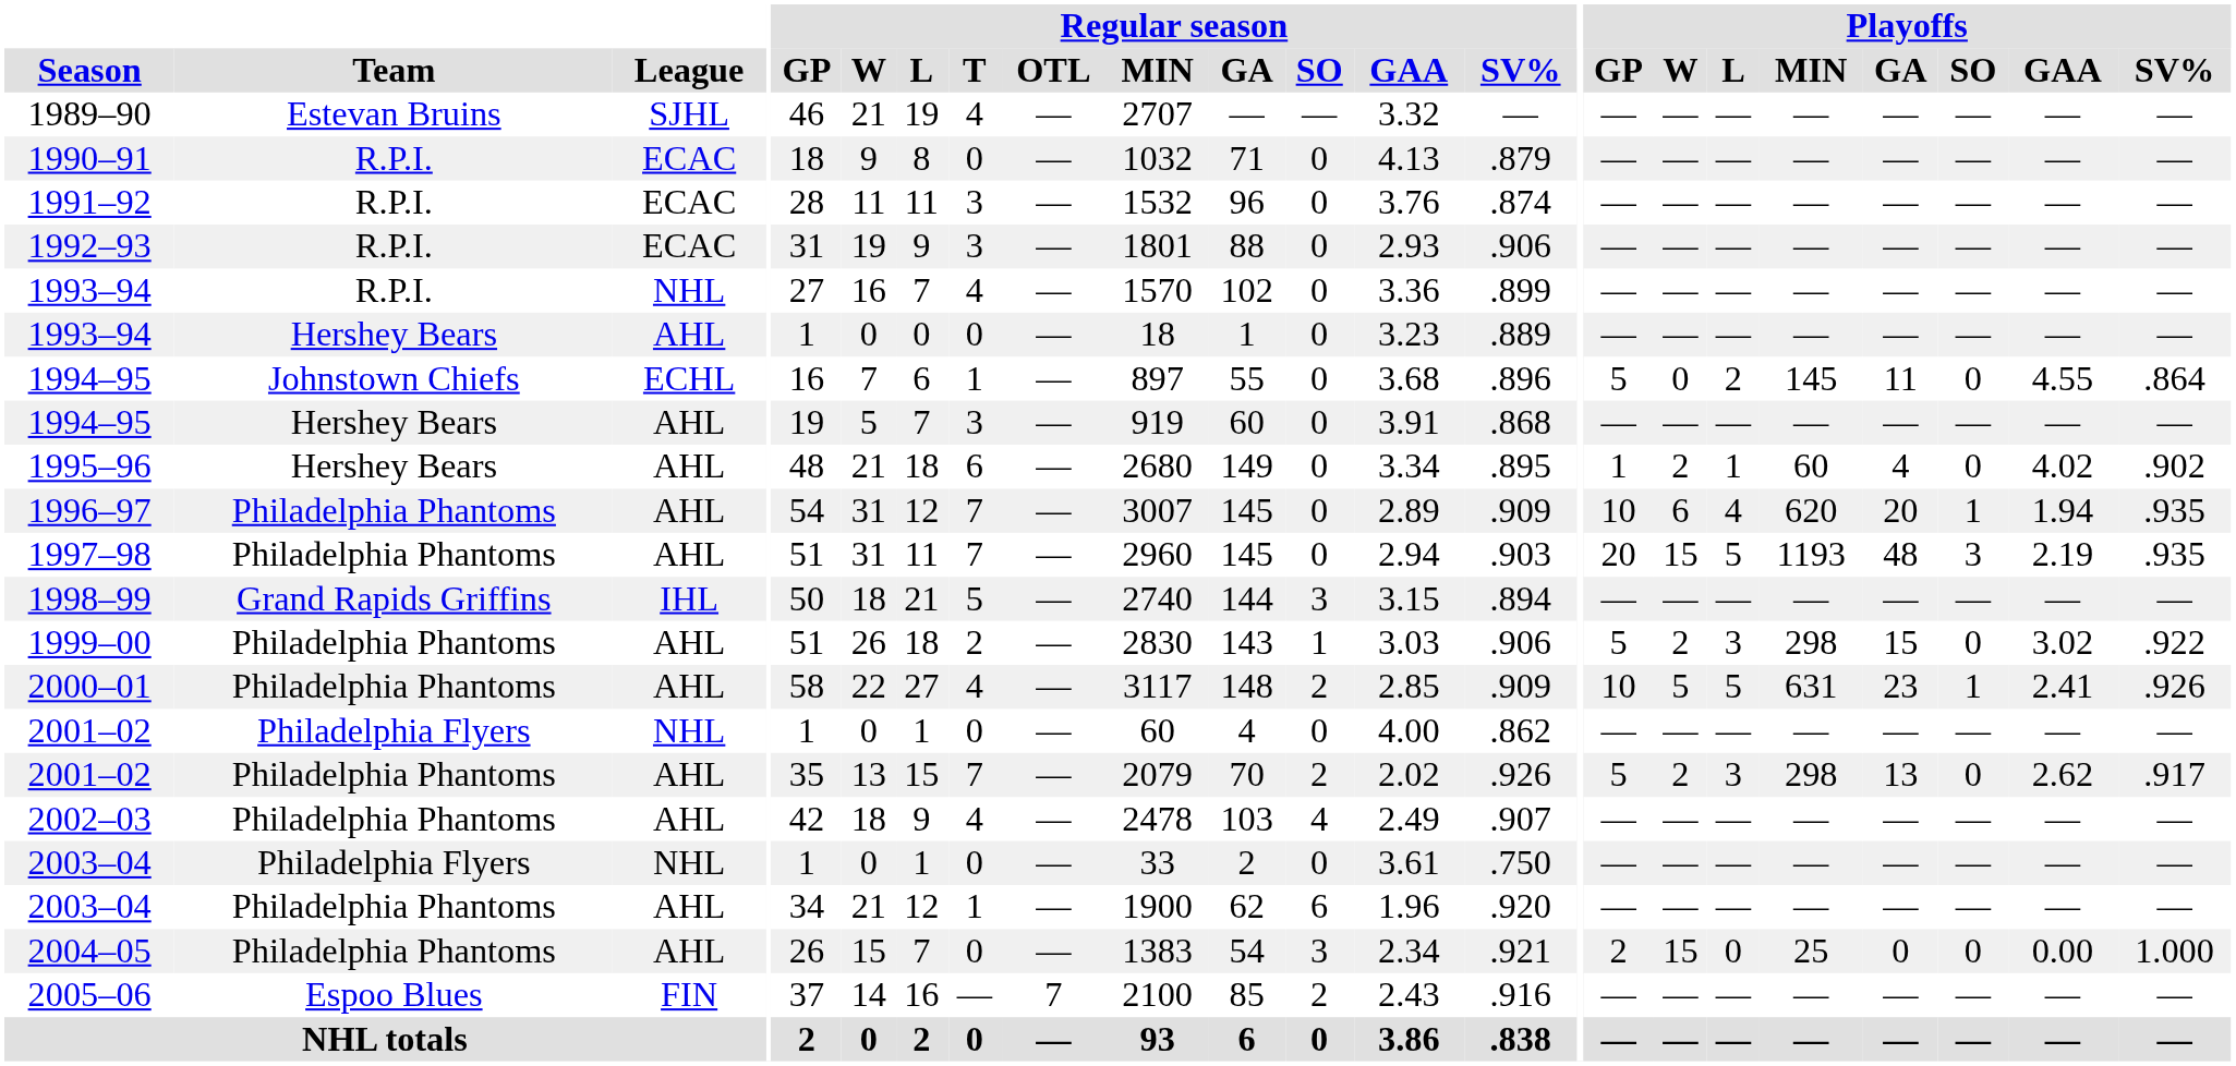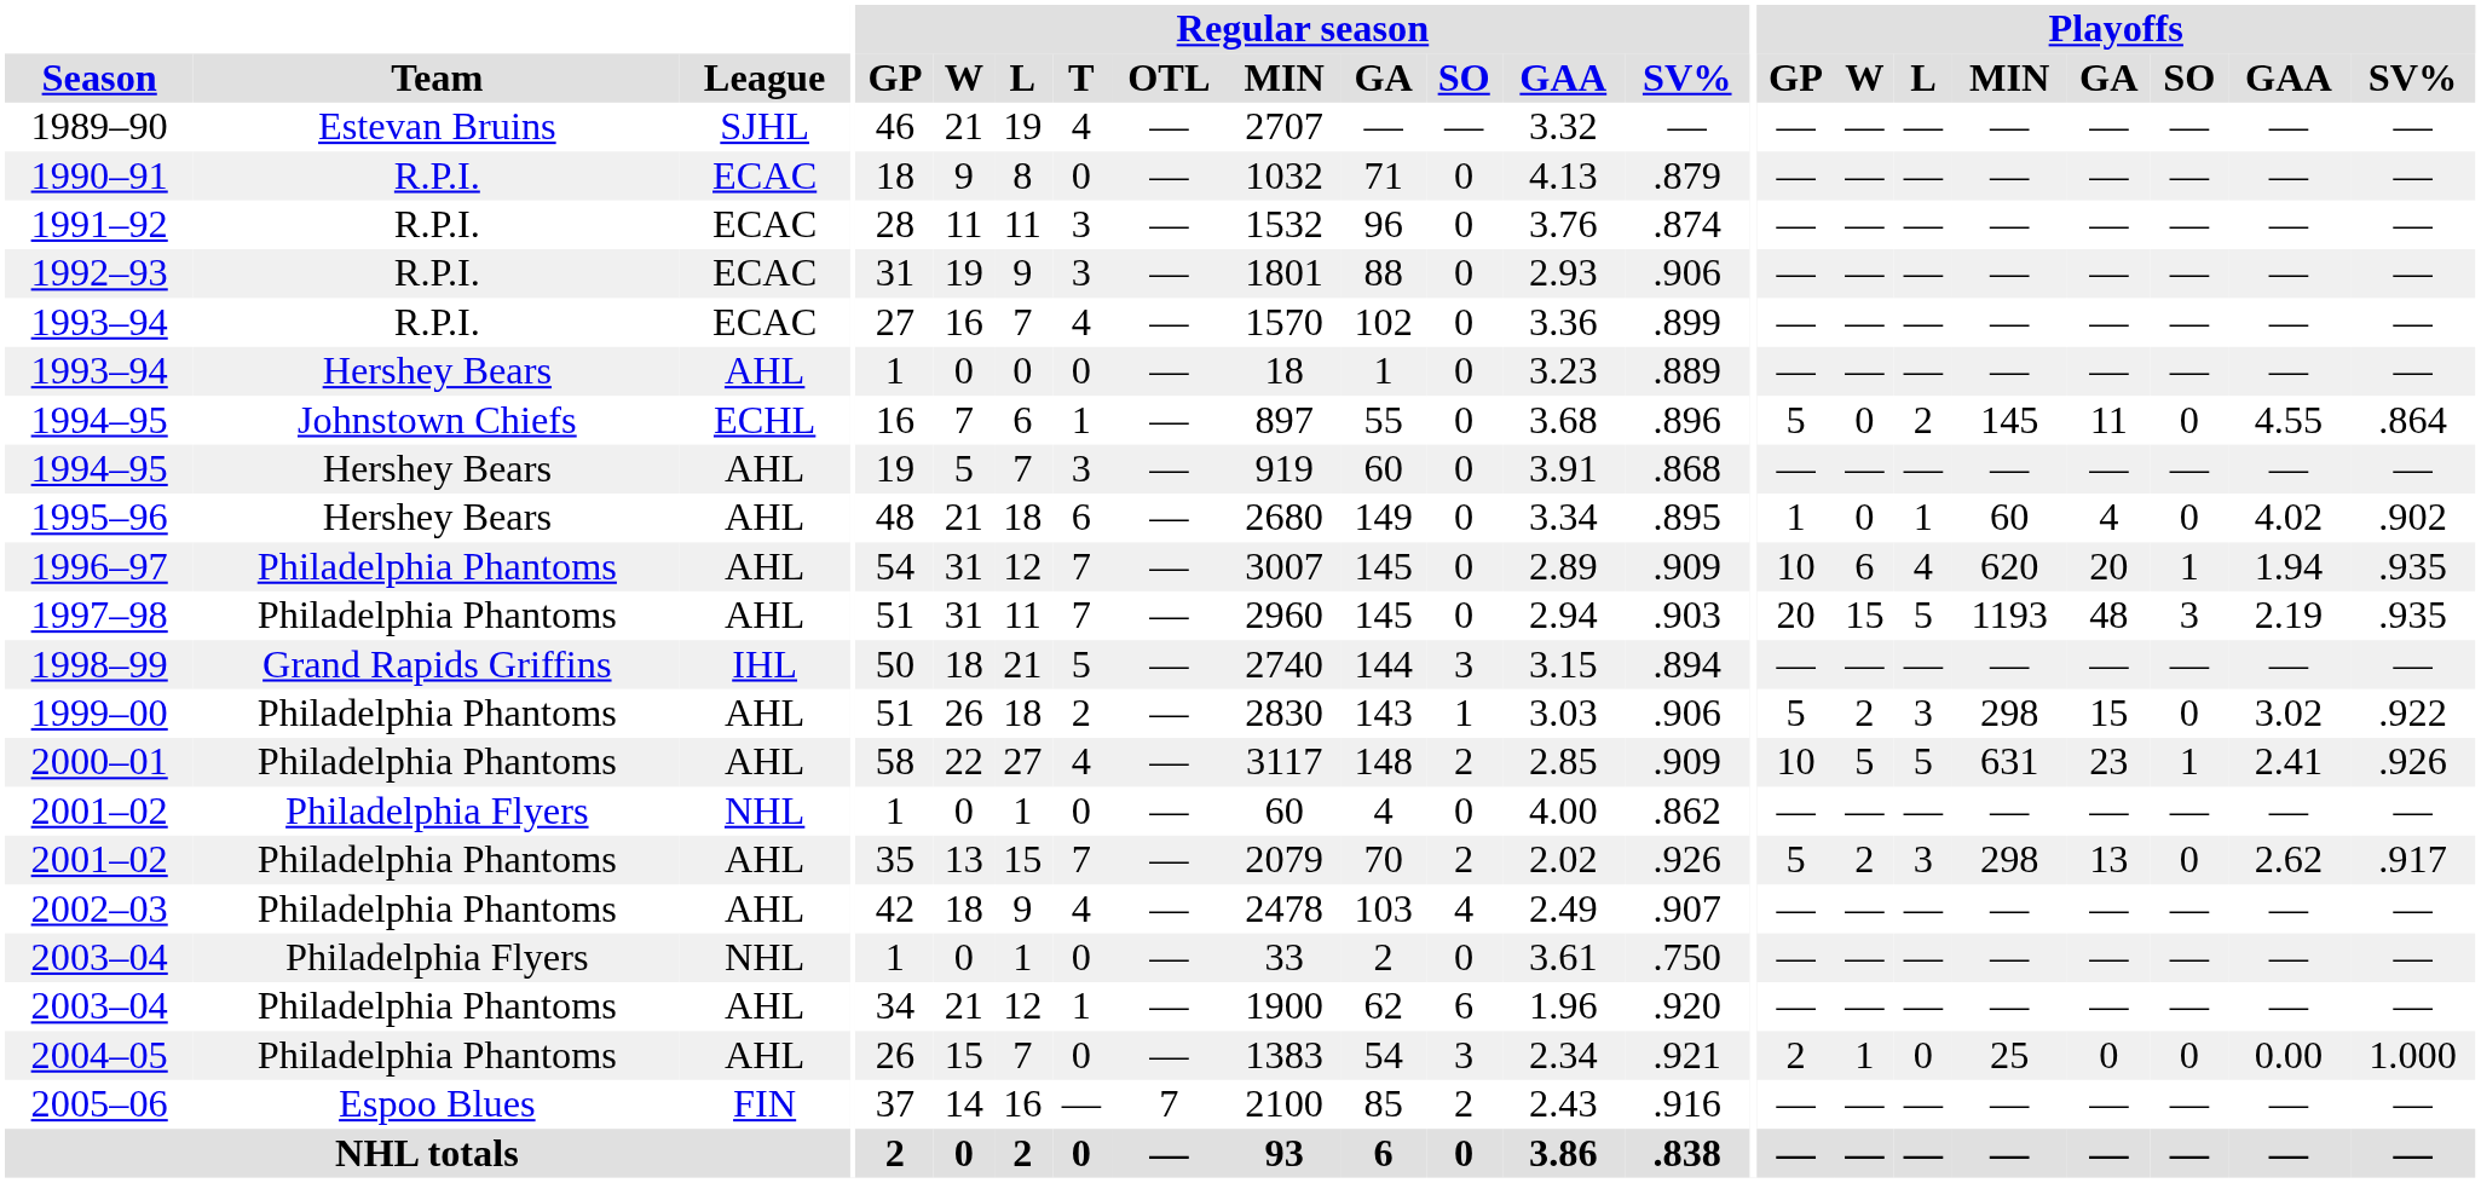1993–94 / R.P.I. | League: NHL -> ECAC
1995–96 | Playoffs / W: 2 -> 0
2004–05 | Playoffs / W: 15 -> 1
